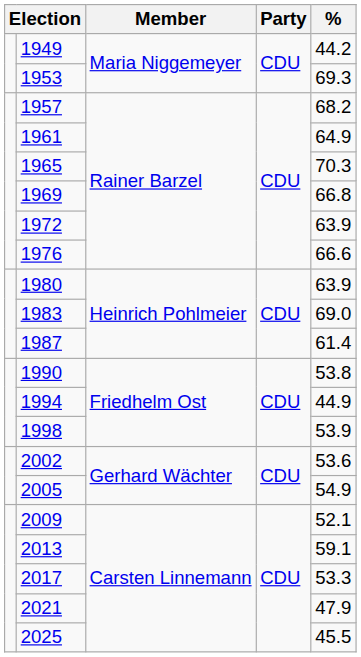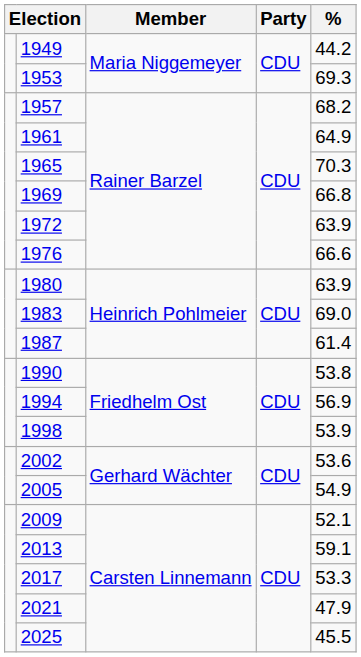1994 | %: 44.9 -> 56.9
